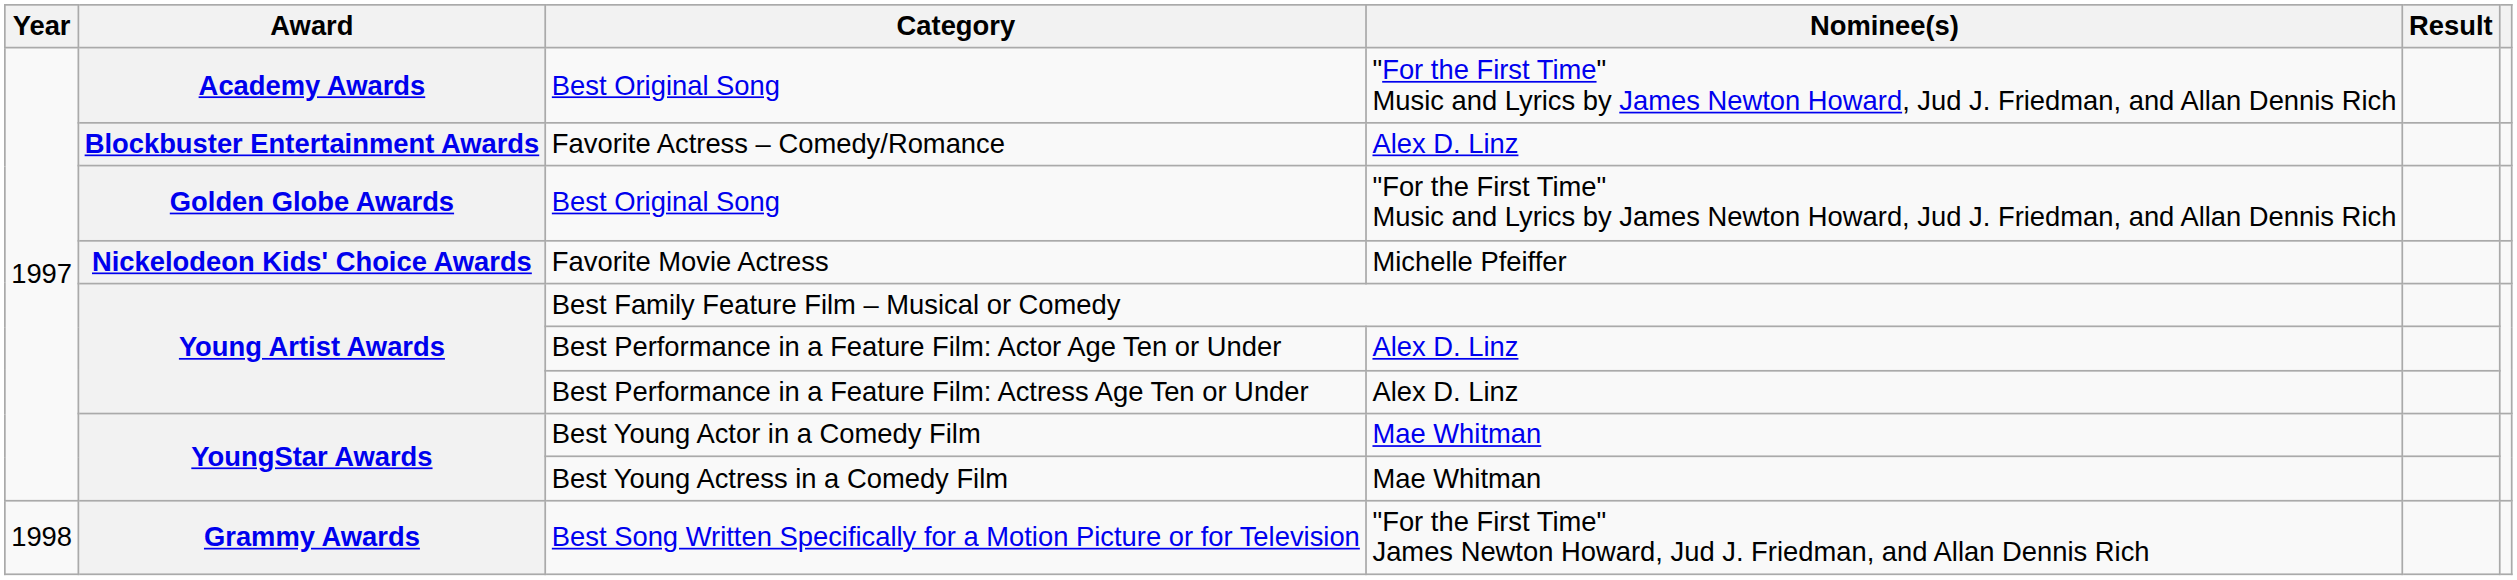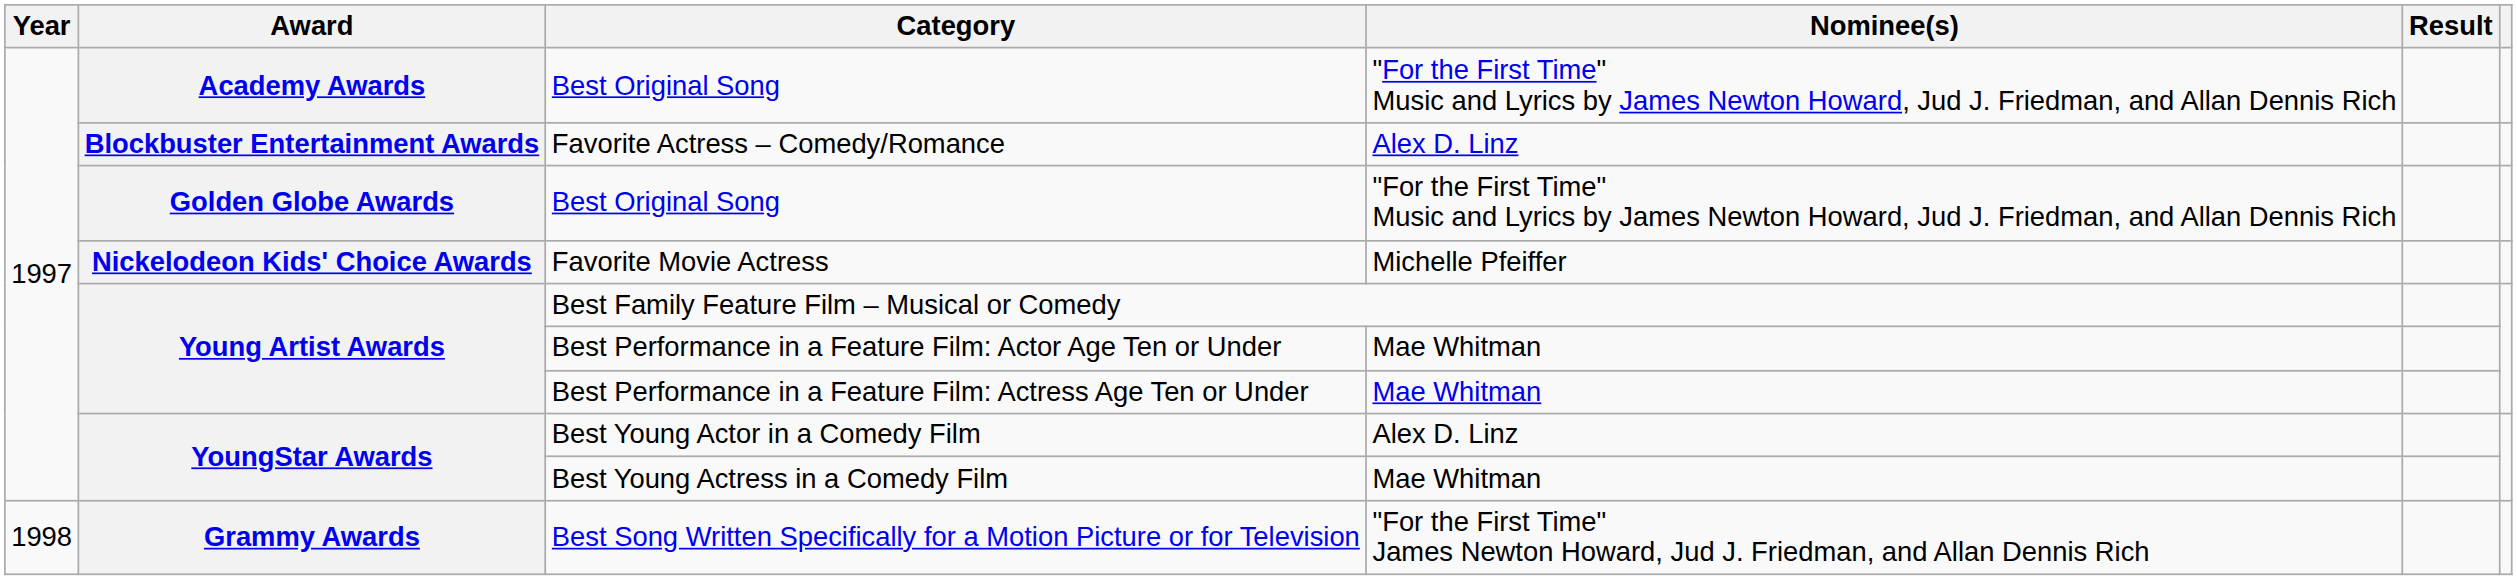Best Performance in a Feature Film: Actor Age Ten or Under | Nominee(s): Alex D. Linz -> Mae Whitman
Best Performance in a Feature Film: Actress Age Ten or Under | Nominee(s): Alex D. Linz -> Mae Whitman
Best Young Actor in a Comedy Film | Nominee(s): Mae Whitman -> Alex D. Linz
